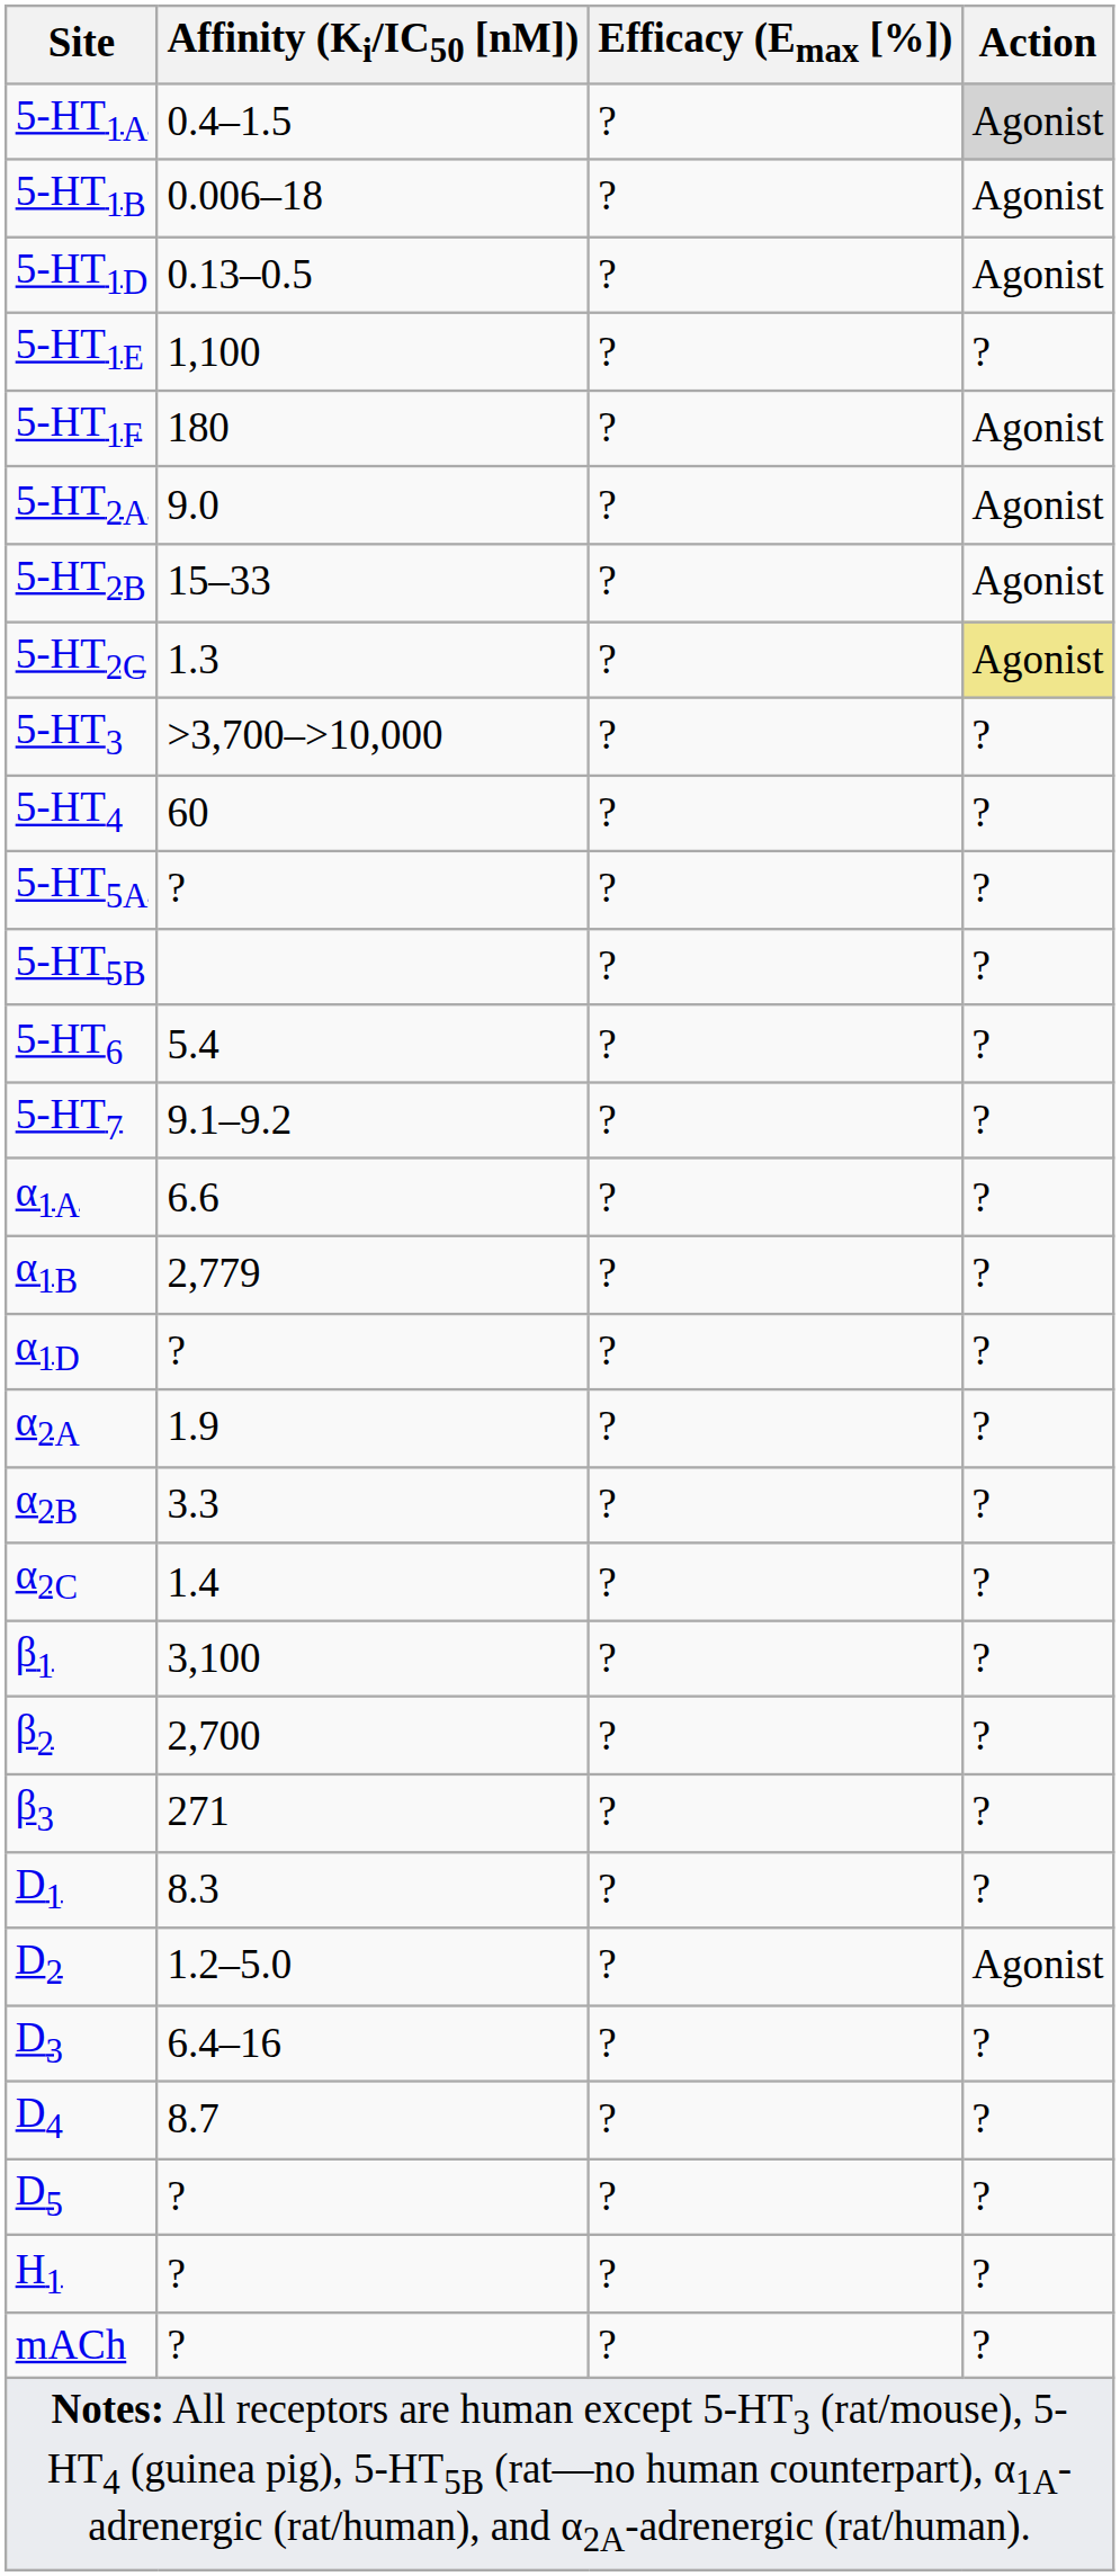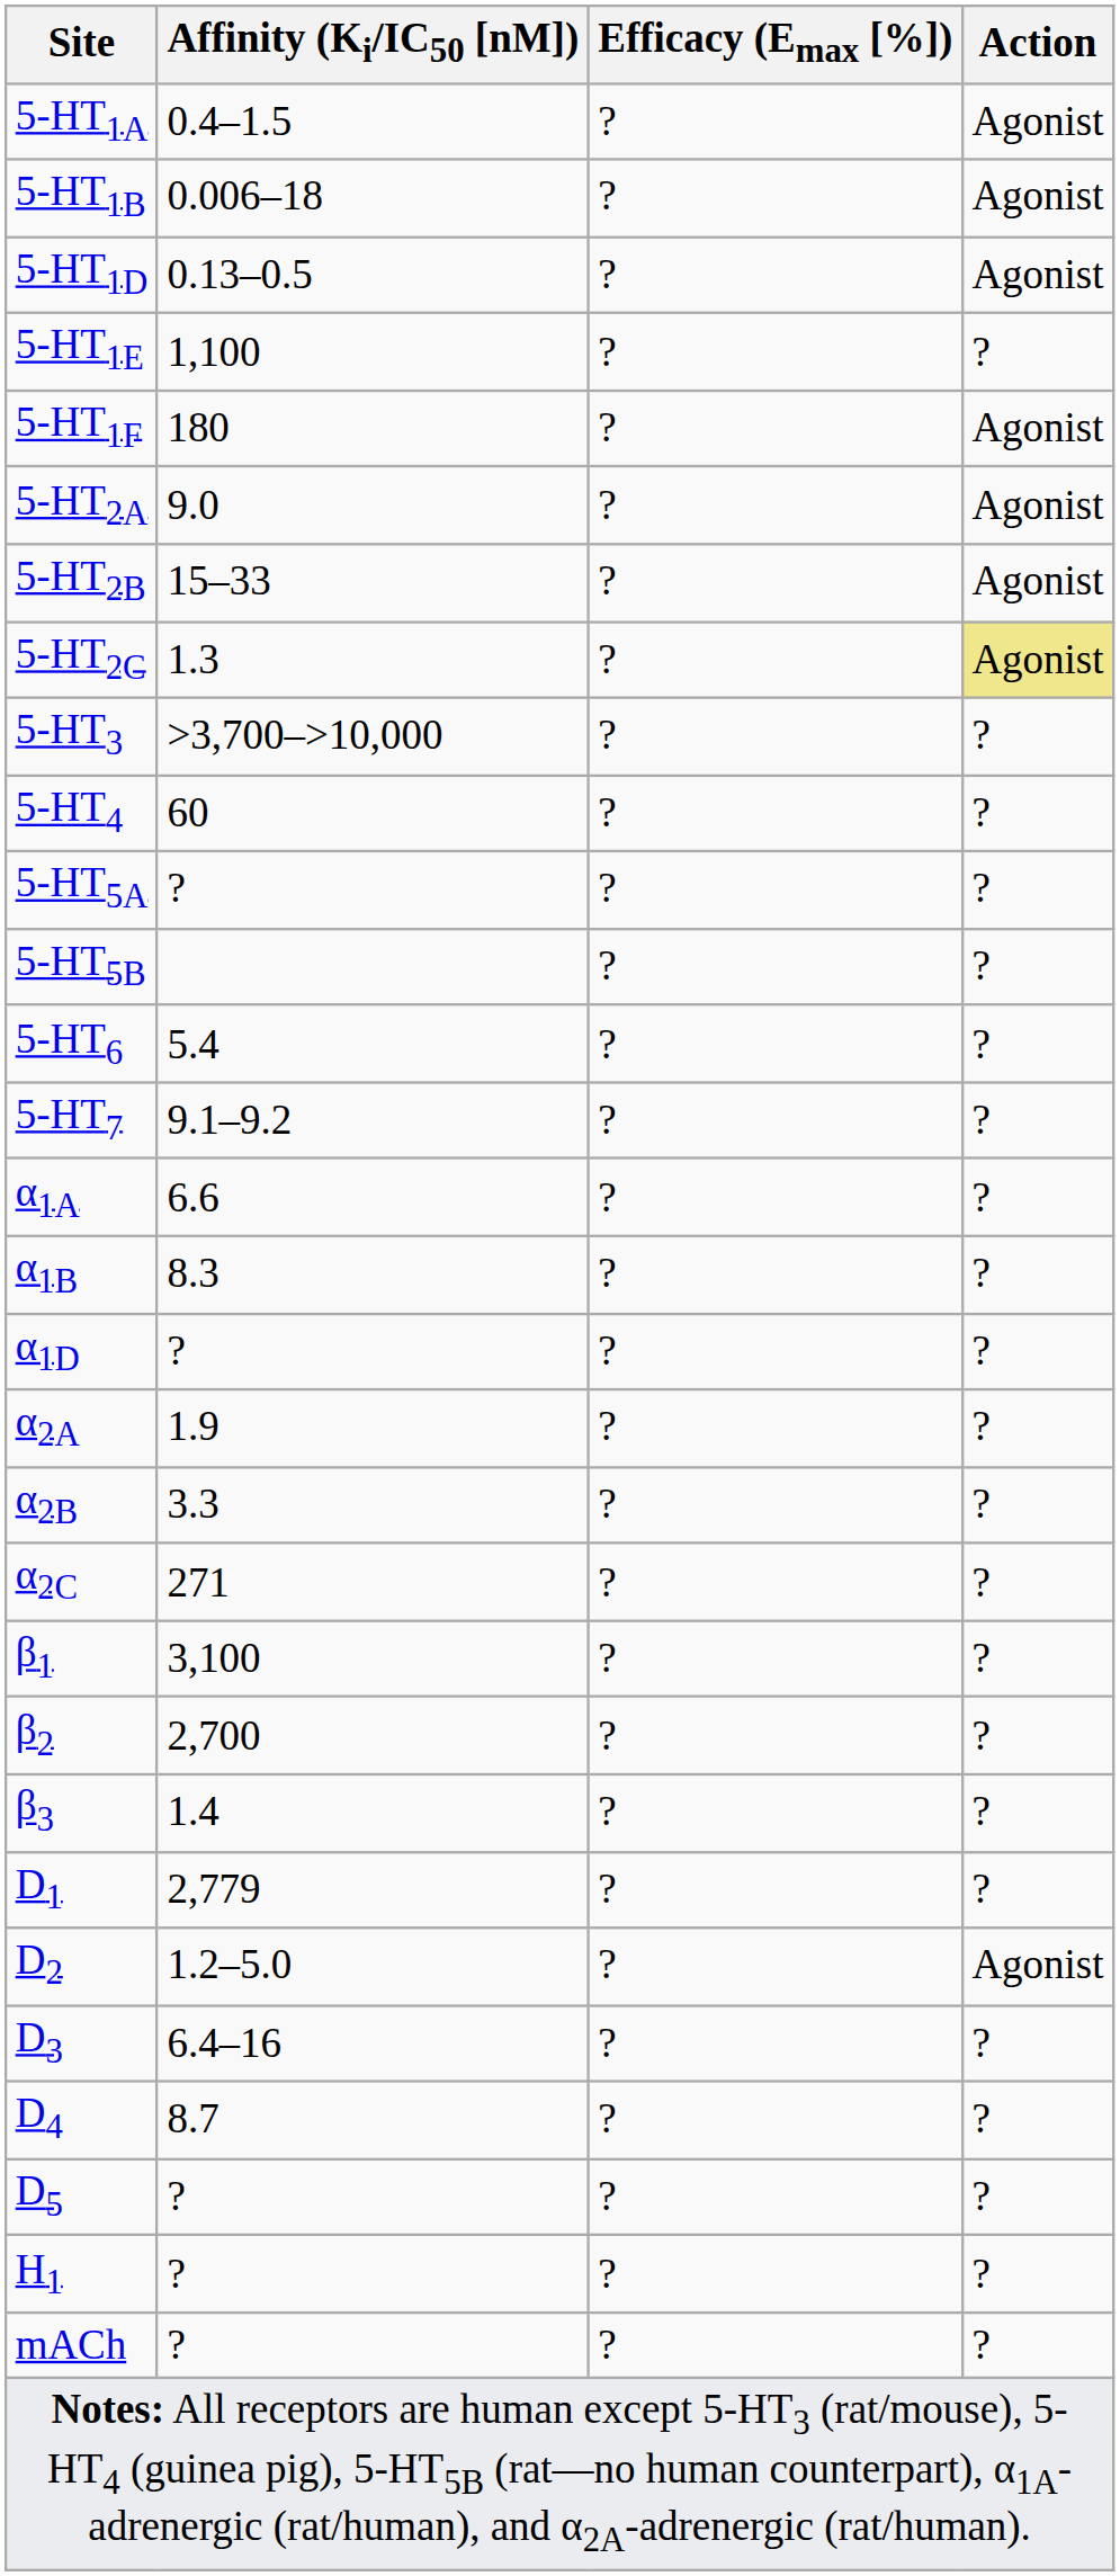5-HT1A | Action: lightgrey background -> no background
α1B | Affinity (Ki/IC50 [nM]): 2,779 -> 8.3
α2C | Affinity (Ki/IC50 [nM]): 1.4 -> 271
β3 | Affinity (Ki/IC50 [nM]): 271 -> 1.4
D1 | Affinity (Ki/IC50 [nM]): 8.3 -> 2,779
